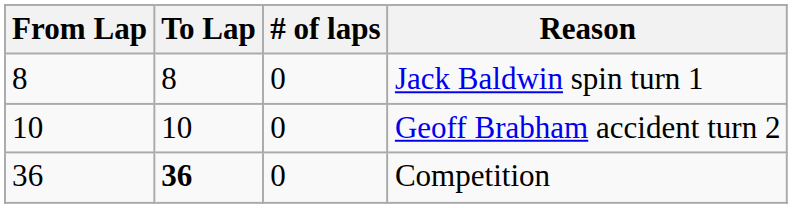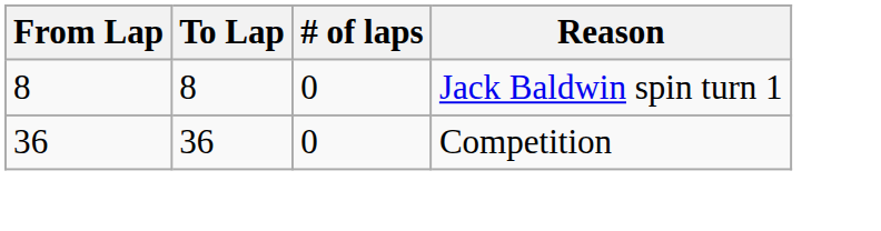- row: 10 | 10 | 0 | Geoff Brabham accident turn 2
Competition | To Lap: bold -> normal
